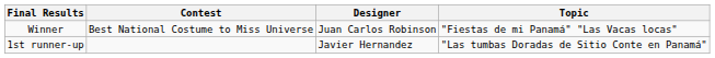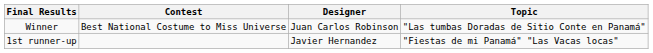Winner | Topic: "Fiestas de mi Panamá" "Las Vacas locas" -> "Las tumbas Doradas de Sitio Conte en Panamá"
1st runner-up | Topic: "Las tumbas Doradas de Sitio Conte en Panamá" -> "Fiestas de mi Panamá" "Las Vacas locas"
